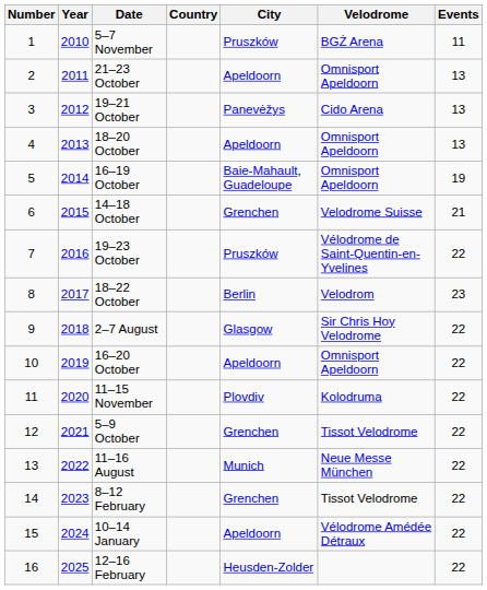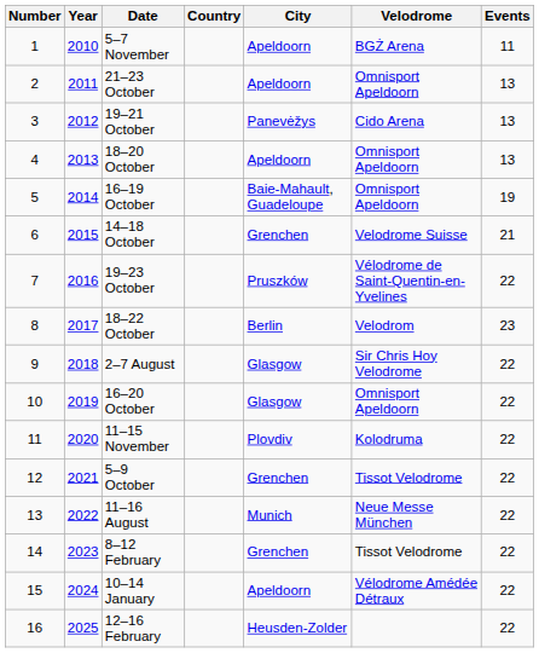5–7 November | City: Pruszków -> Apeldoorn
16–20 October | City: Apeldoorn -> Glasgow
